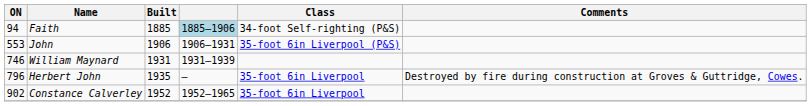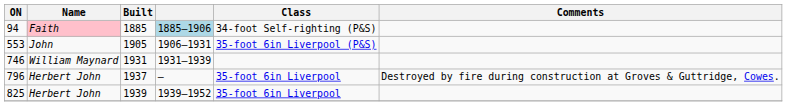94 | Name: no background -> pink background
553 | Built: 1906 -> 1905
796 | Built: 1935 -> 1937
+ row: 825 | Herbert John | 1939 | 1939–1952 | 35-foot 6in Liverpool
- row: 902 | Constance Calverley | 1952 | 1952–1965 | 35-foot 6in Liverpool
